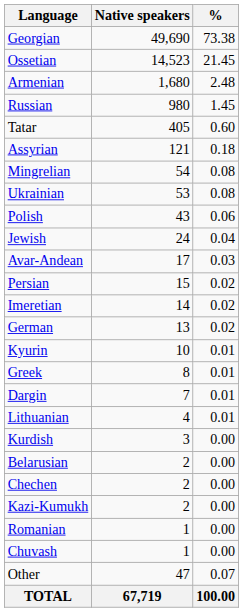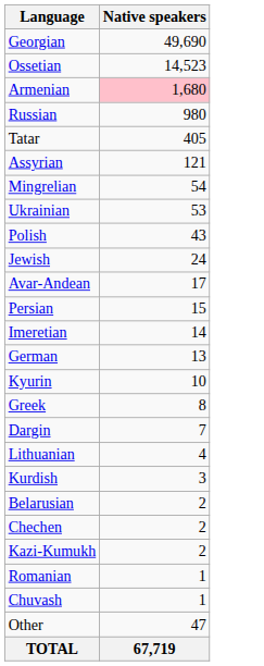- column: % | 73.38 | 21.45 | 2.48 | 1.45 | 0.60 | 0.18 | 0.08 | 0.08 | 0.06 | 0.04 | 0.03 | 0.02 | 0.02 | 0.02 | 0.01 | 0.01 | 0.01 | 0.01 | 0.00 | 0.00 | 0.00 | 0.00 | 0.00 | 0.00 | 0.07 | 100.00
Armenian | Native speakers: no background -> pink background
